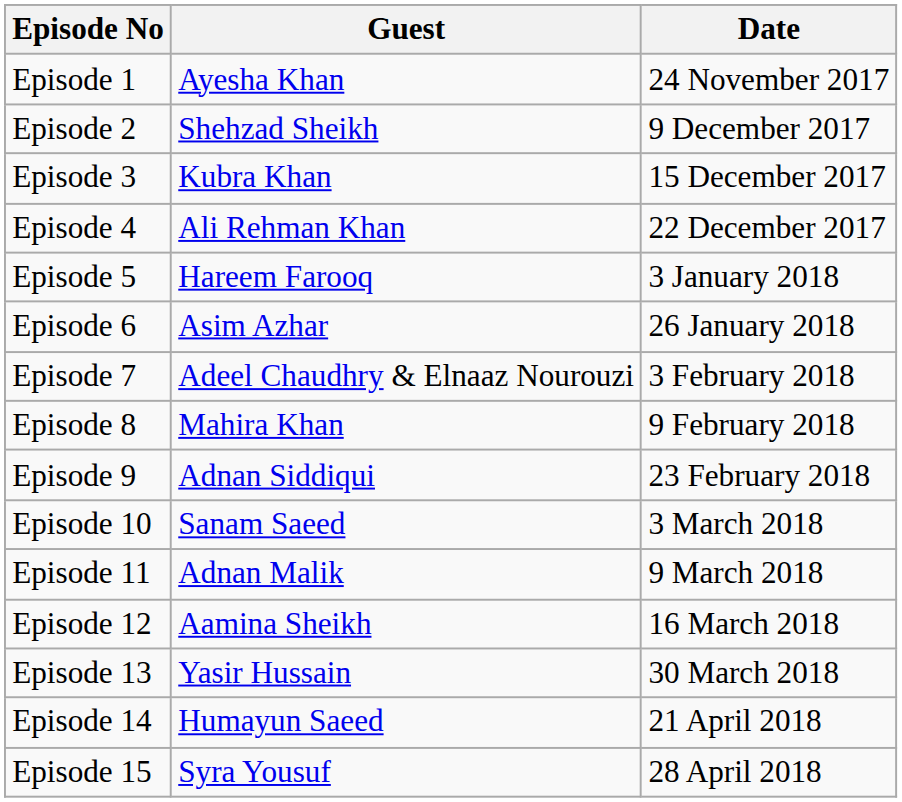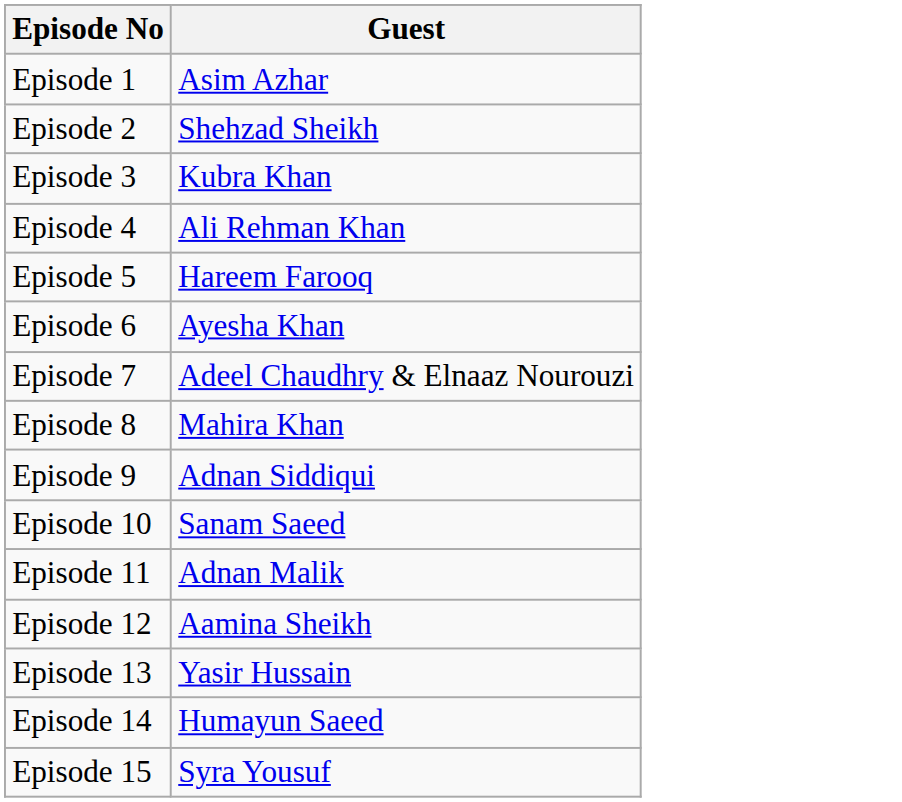- column: Date | 24 November 2017 | 9 December 2017 | 15 December 2017 | 22 December 2017 | 3 January 2018 | 26 January 2018 | 3 February 2018 | 9 February 2018 | 23 February 2018 | 3 March 2018 | 9 March 2018 | 16 March 2018 | 30 March 2018 | 21 April 2018 | 28 April 2018
Episode 1 | Guest: Ayesha Khan -> Asim Azhar
Episode 6 | Guest: Asim Azhar -> Ayesha Khan
